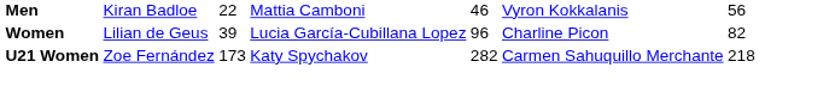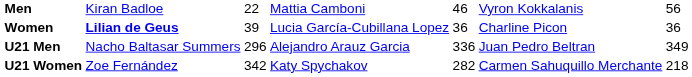Women | column 2: normal -> bold
Women | column 5: 96 -> 36
Women | column 7: 82 -> 36
+ row: U21 Men | Nacho Baltasar Summers | 296 | Alejandro Arauz Garcia | 336 | Juan Pedro Beltran | 349
U21 Women | column 3: 173 -> 342
